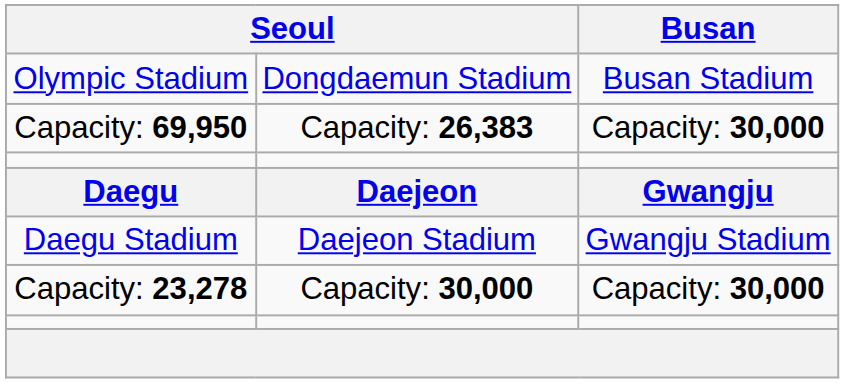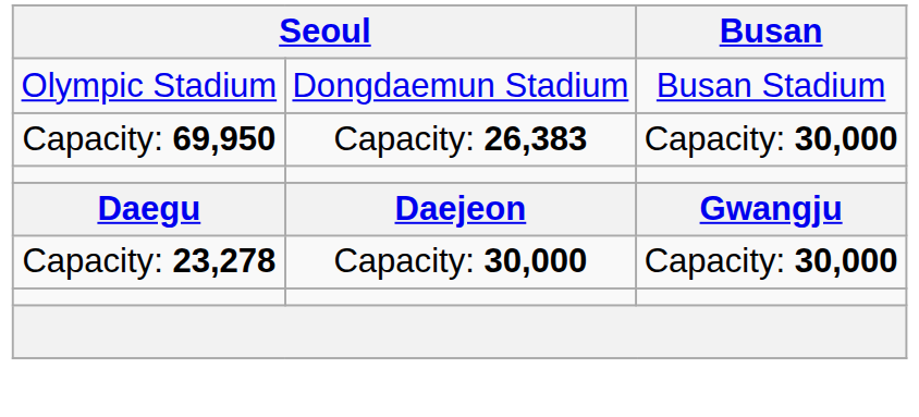- row: Daegu Stadium | Daejeon Stadium | Gwangju Stadium
